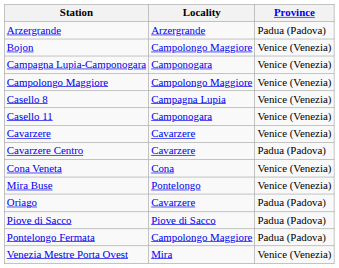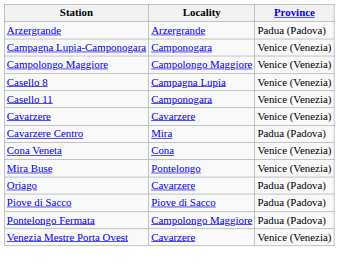- row: Bojon | Campolongo Maggiore | Venice (Venezia)
Cavarzere Centro | Locality: Cavarzere -> Mira
Venezia Mestre Porta Ovest | Locality: Mira -> Cavarzere
